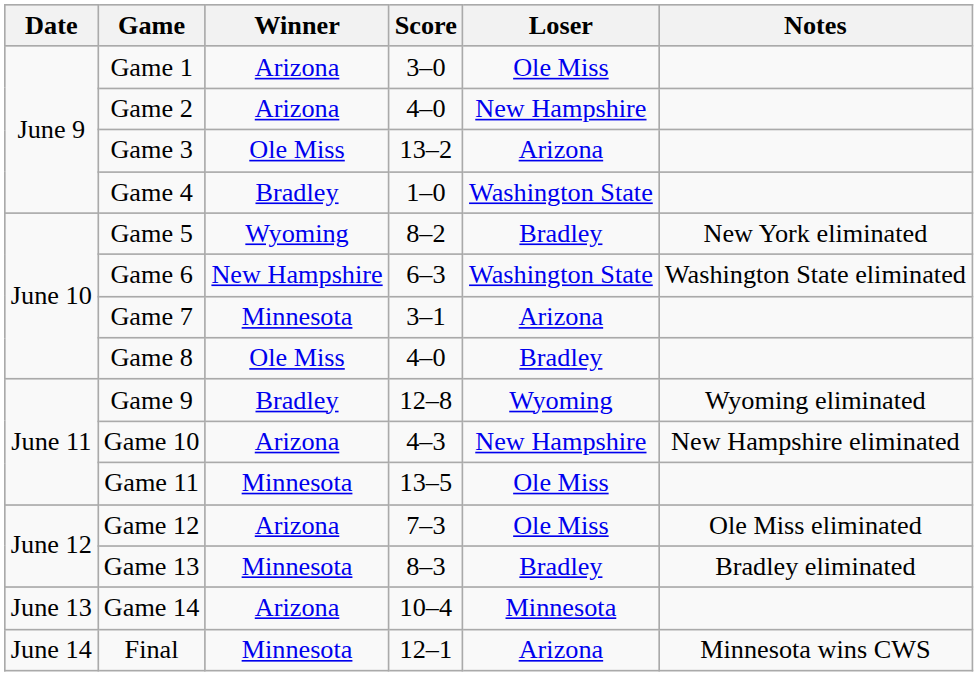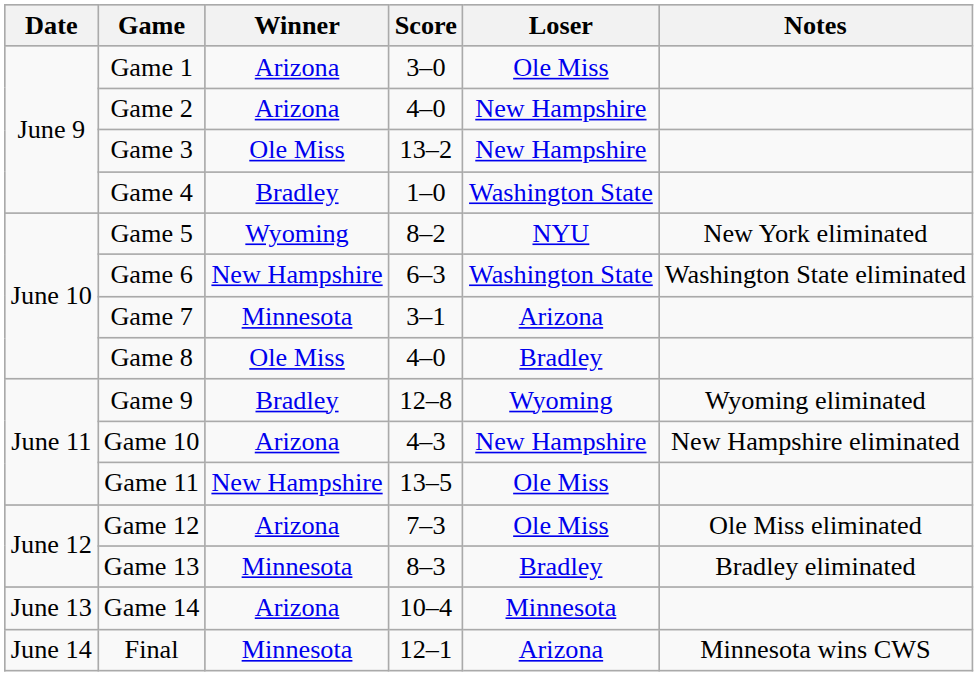Game 3 | Loser: Arizona -> New Hampshire
Game 5 | Loser: Bradley -> NYU
Game 11 | Winner: Minnesota -> New Hampshire
